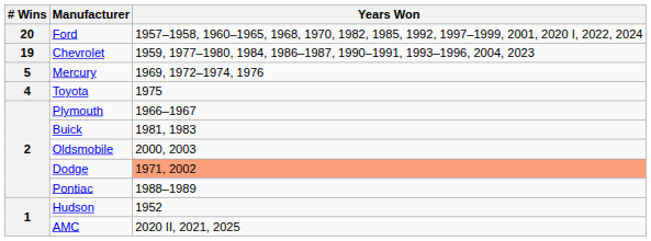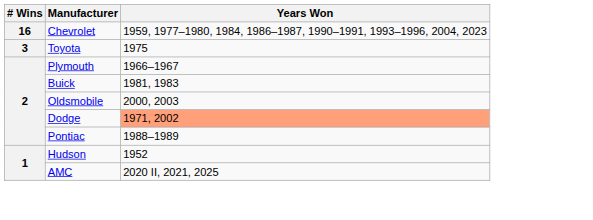- row: 20 | Ford | 1957–1958, 1960–1965, 1968, 1970, 1982, 1985, 1992, 1997–1999, 2001, 2020 I, 2022, 2024
Chevrolet | # Wins: 19 -> 16
- row: 5 | Mercury | 1969, 1972–1974, 1976
Toyota | # Wins: 4 -> 3
